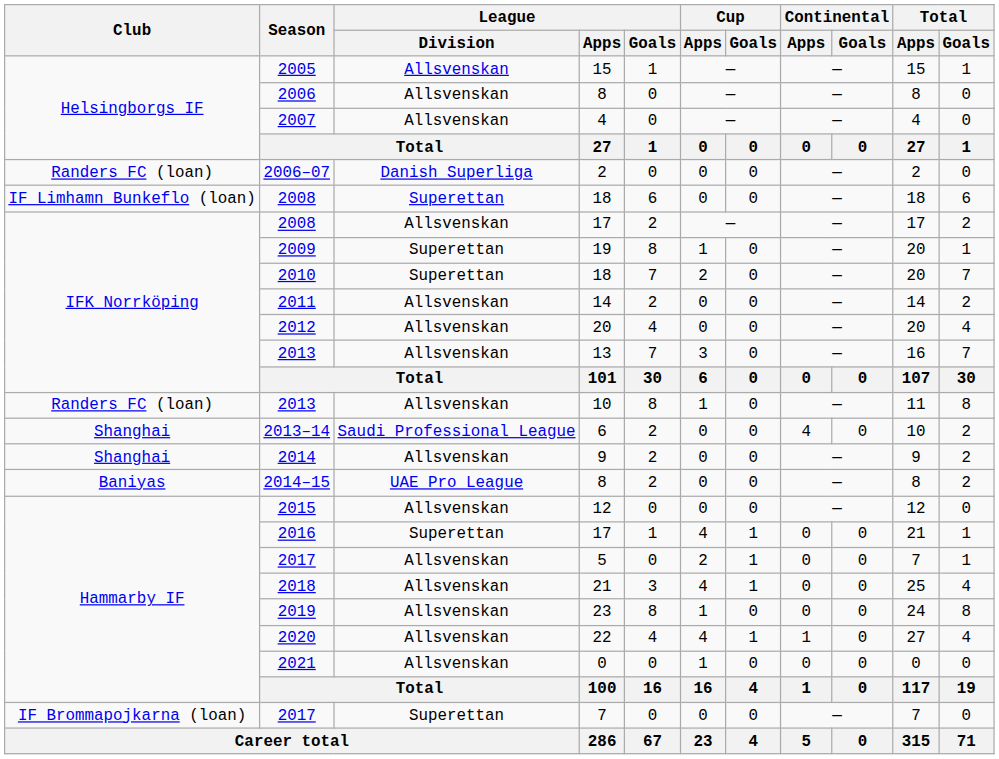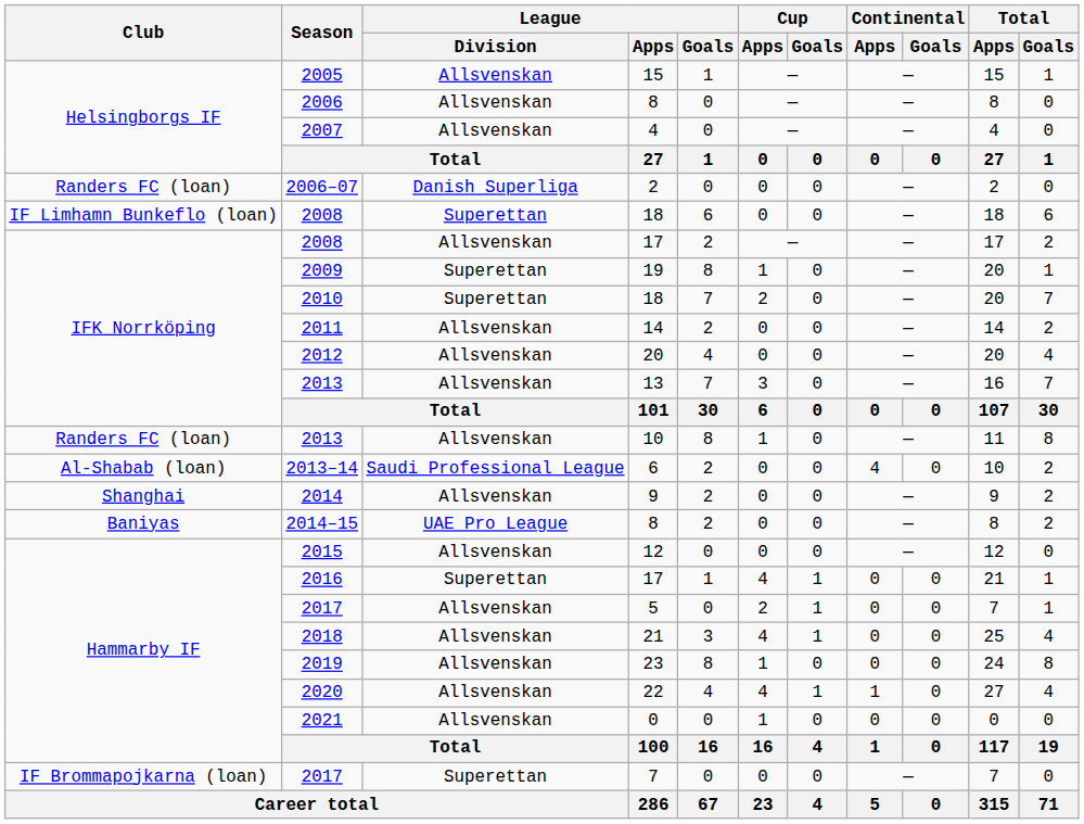2013–14 | Club: Shanghai -> Al-Shabab (loan)
